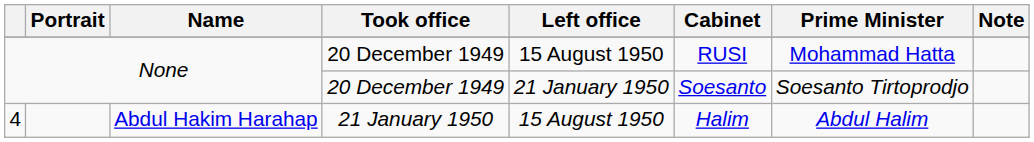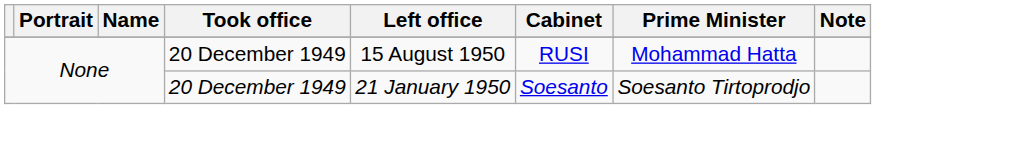- row: 4 | Abdul Hakim Harahap | 21 January 1950 | 15 August 1950 | Halim | Abdul Halim
